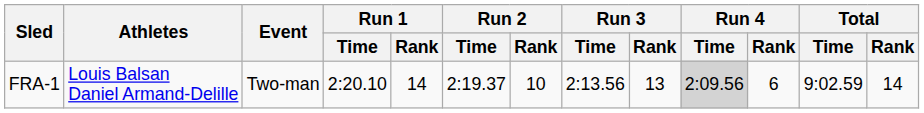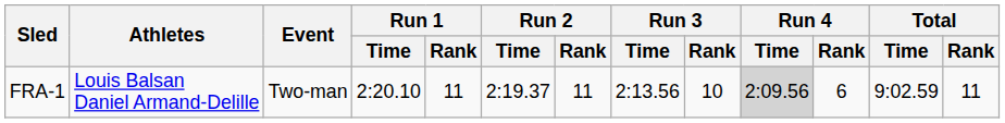FRA-1 | Run 1 / Rank: 14 -> 11
FRA-1 | Run 2 / Rank: 10 -> 11
FRA-1 | Run 3 / Rank: 13 -> 10
FRA-1 | Total / Rank: 14 -> 11
